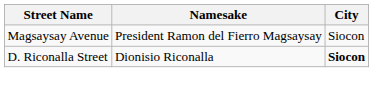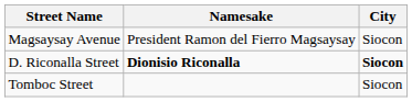D. Riconalla Street | Namesake: normal -> bold
+ row: Tomboc Street | Siocon
